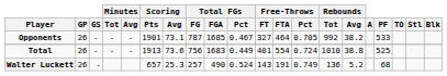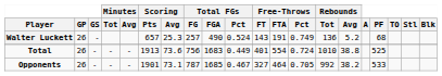rows swapped: Walter Luckett <-> Opponents
